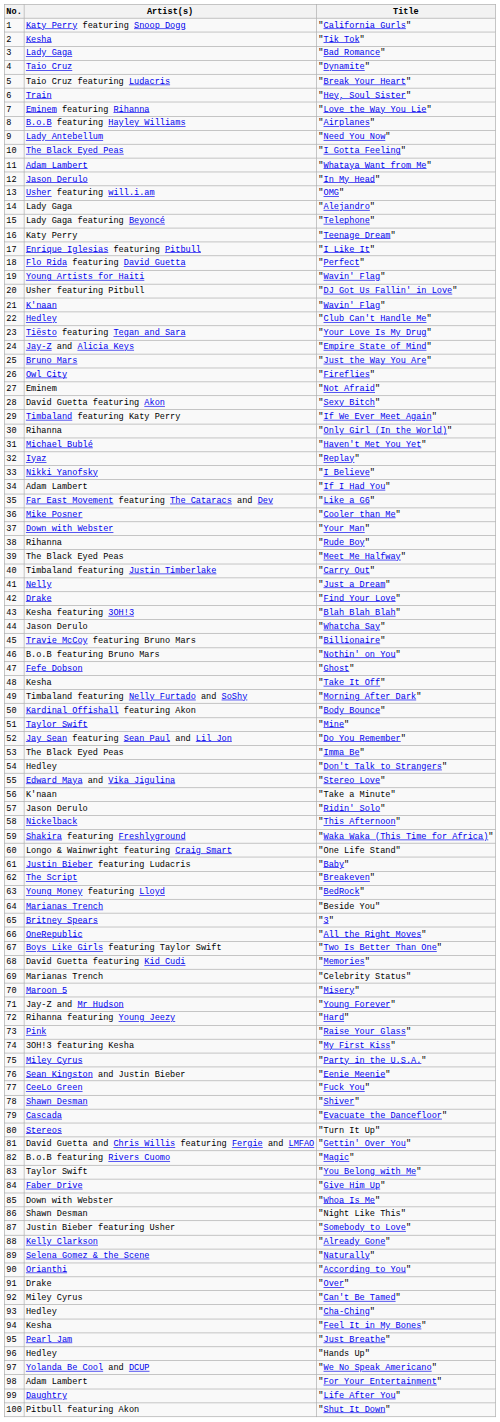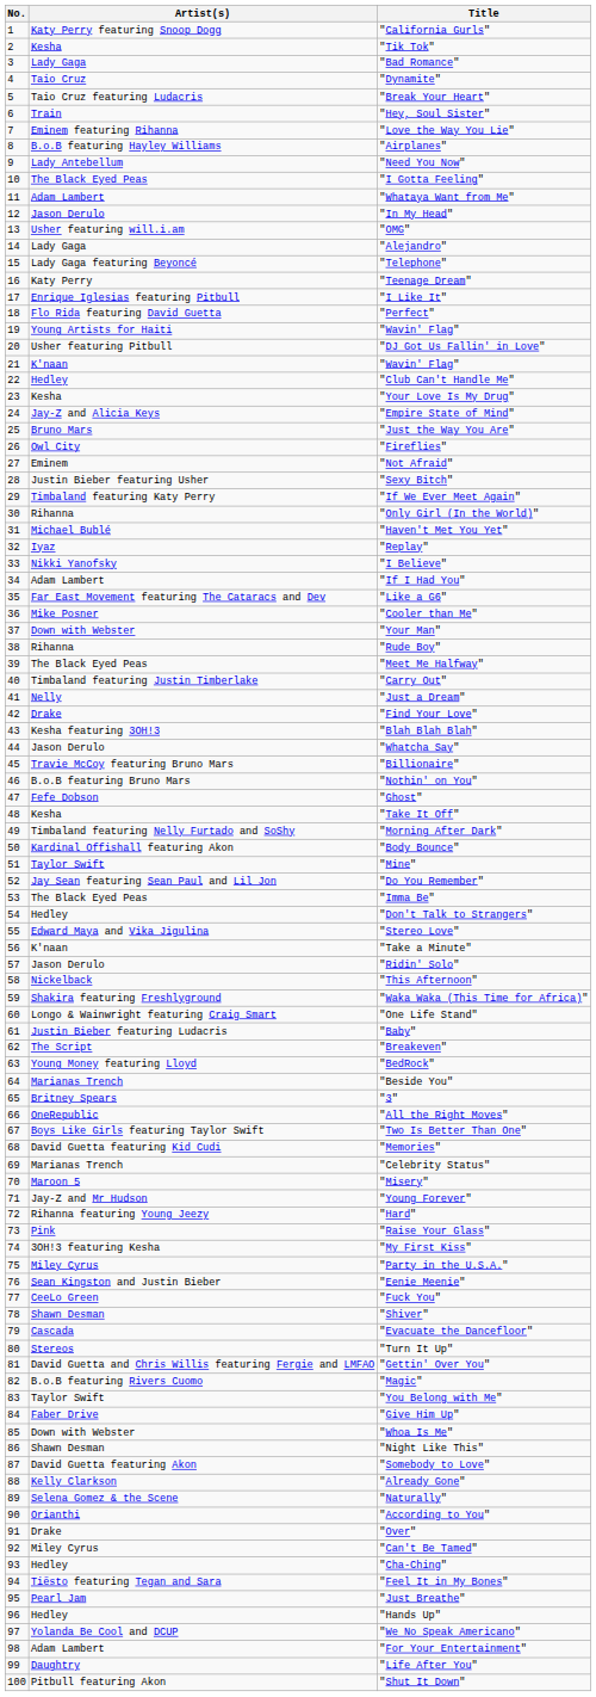"Your Love Is My Drug" | Artist(s): Tiësto featuring Tegan and Sara -> Kesha
"Sexy Bitch" | Artist(s): David Guetta featuring Akon -> Justin Bieber featuring Usher
"Somebody to Love" | Artist(s): Justin Bieber featuring Usher -> David Guetta featuring Akon
"Feel It in My Bones" | Artist(s): Kesha -> Tiësto featuring Tegan and Sara
